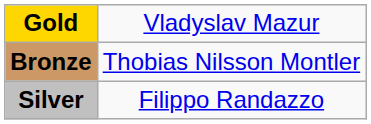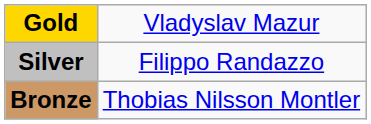rows swapped: Silver <-> Bronze
